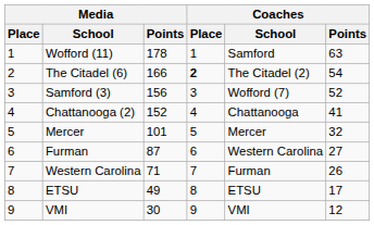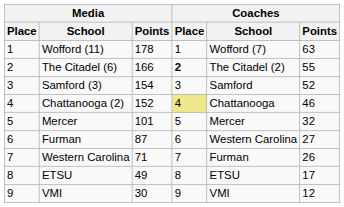Wofford (11) | Coaches / School: Samford -> Wofford (7)
The Citadel (6) | Coaches / Points: 54 -> 55
Samford (3) | Media / Points: 156 -> 154
Samford (3) | Coaches / School: Wofford (7) -> Samford
Chattanooga (2) | Coaches / Place: no background -> khaki background
Chattanooga (2) | Coaches / Points: 41 -> 46
